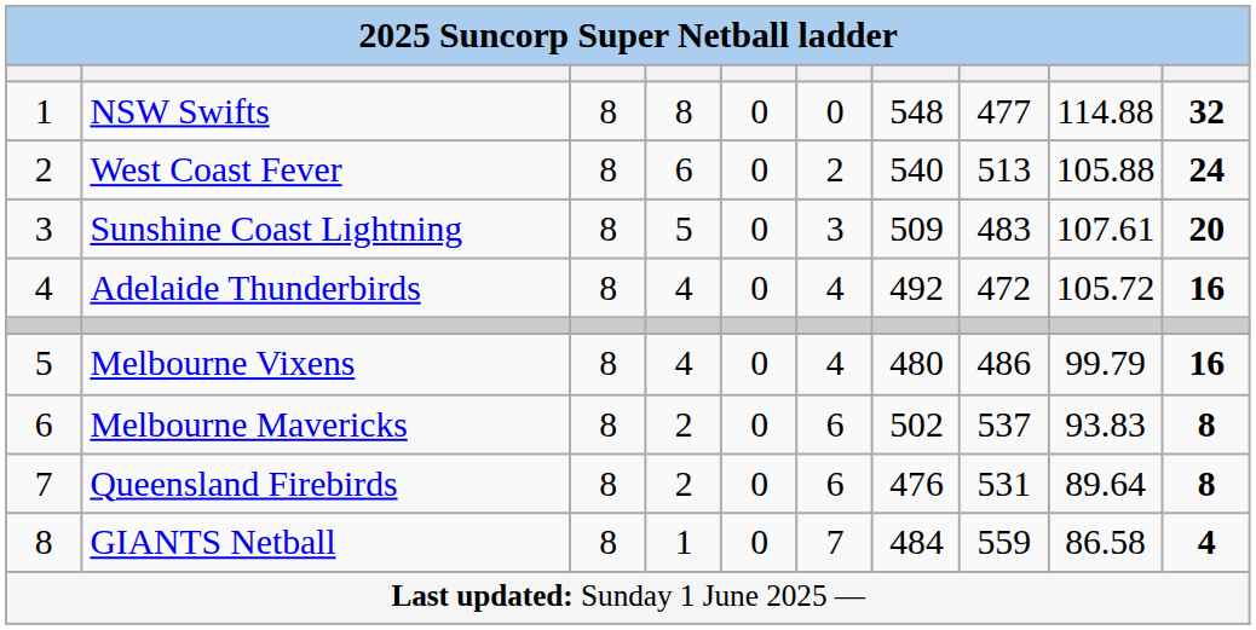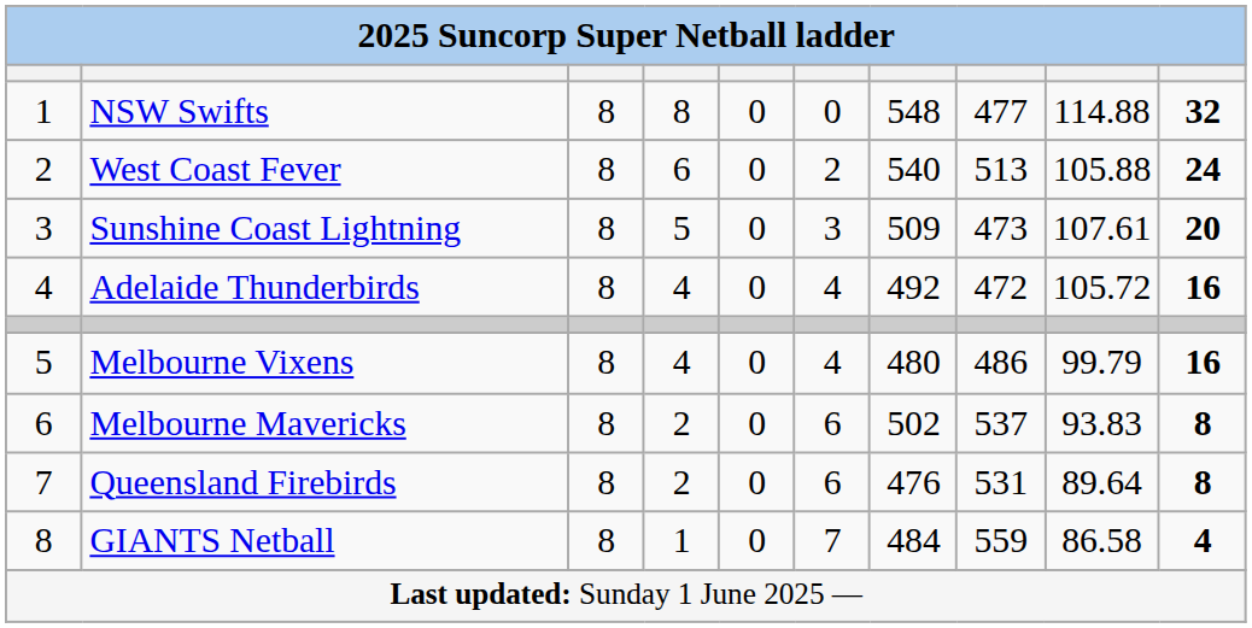Sunshine Coast Lightning | column 8: 483 -> 473
